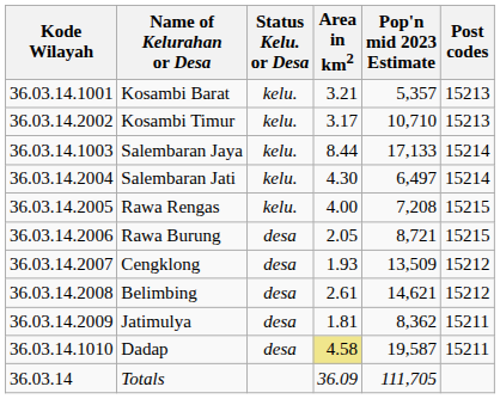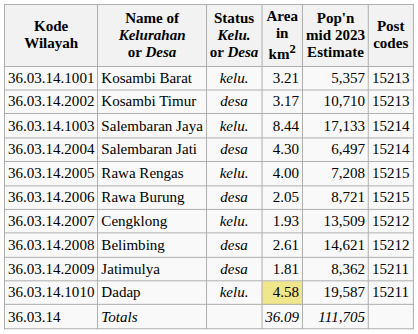Kosambi Timur | Status Kelu. or Desa: kelu. -> desa
Salembaran Jati | Status Kelu. or Desa: kelu. -> desa
Cengklong | Status Kelu. or Desa: desa -> kelu.
Dadap | Status Kelu. or Desa: desa -> kelu.
